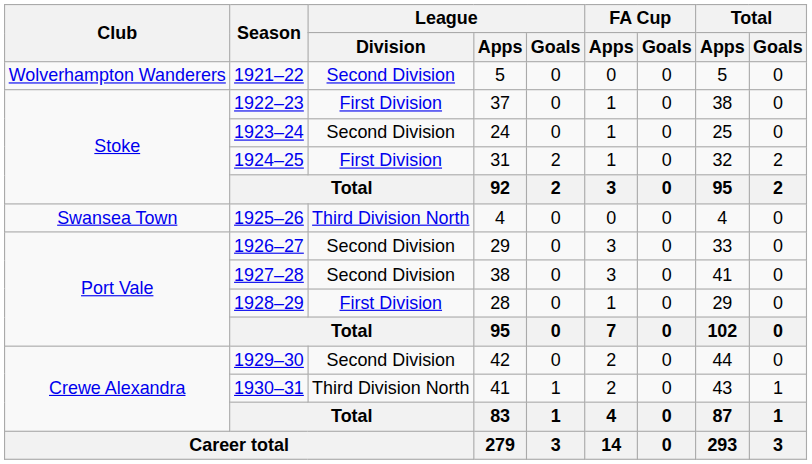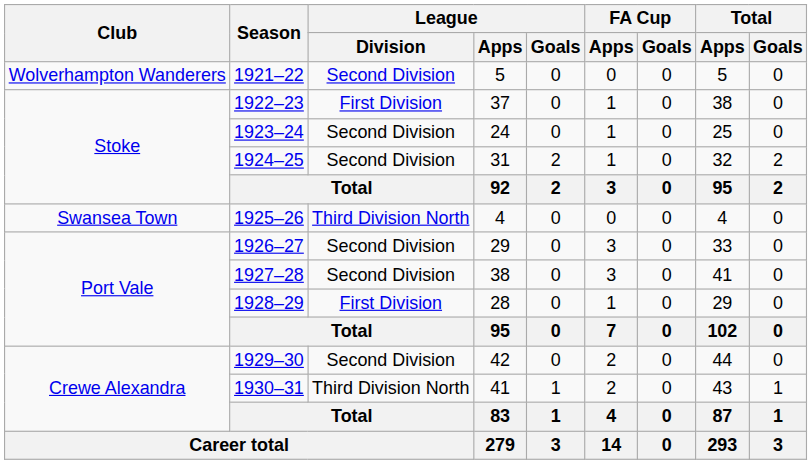1924–25 | League / Division: First Division -> Second Division
